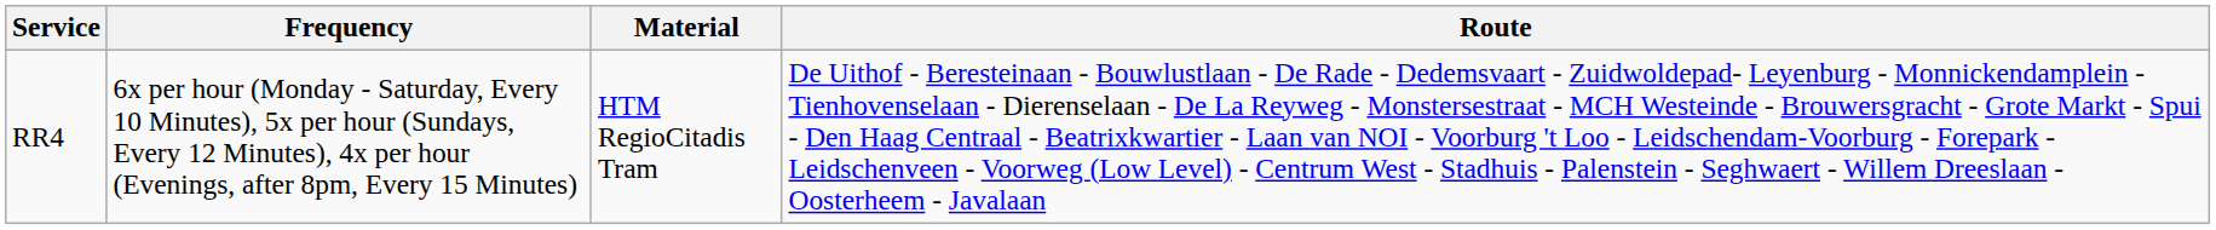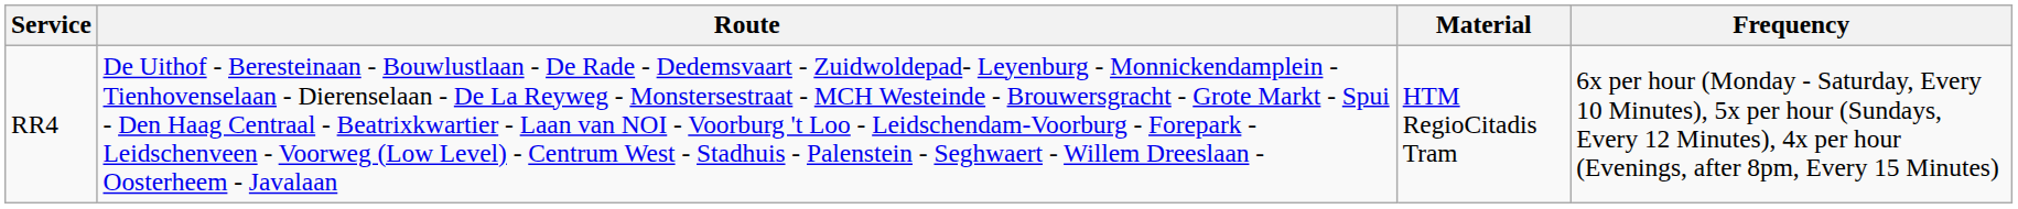columns swapped: Route <-> Frequency
